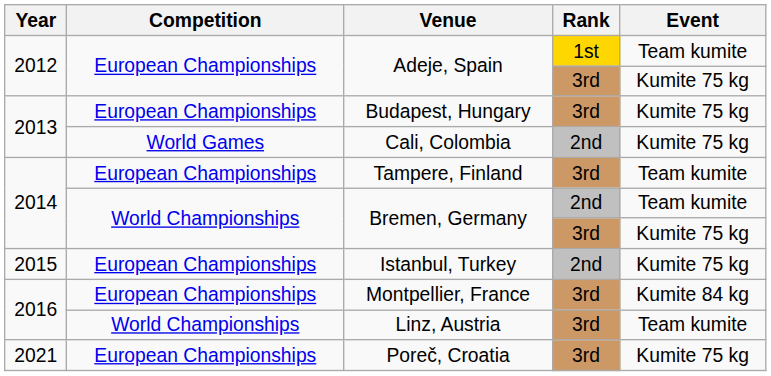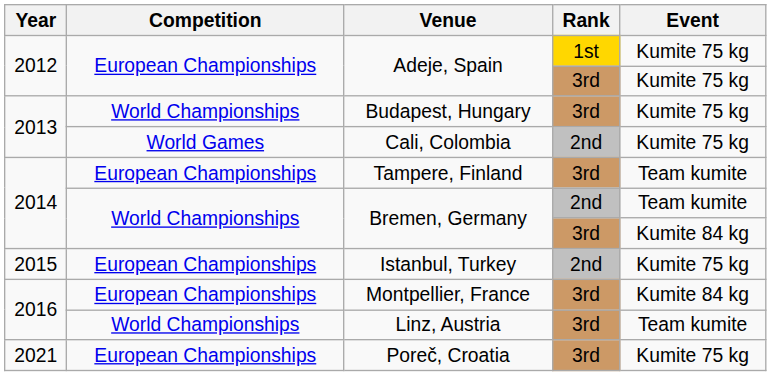Adeje, Spain / 1st | Event: Team kumite -> Kumite 75 kg
Budapest, Hungary | Competition: European Championships -> World Championships
Bremen, Germany / 3rd | Event: Kumite 75 kg -> Kumite 84 kg
